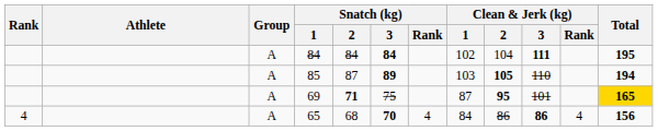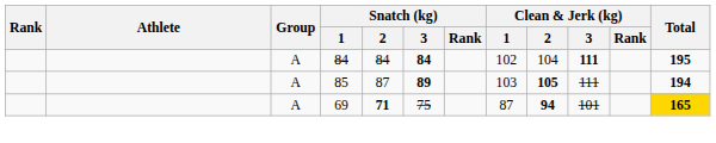85 | Clean & Jerk (kg) / 3: 110 -> 111
69 | Clean & Jerk (kg) / 2: 95 -> 94
- row: 4 | A | 65 | 68 | 70 | 4 | 84 | 86 | 86 | 4 | 156
